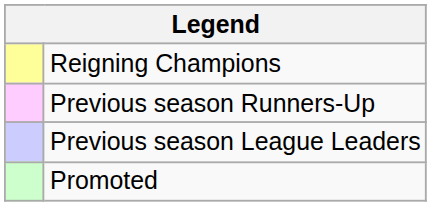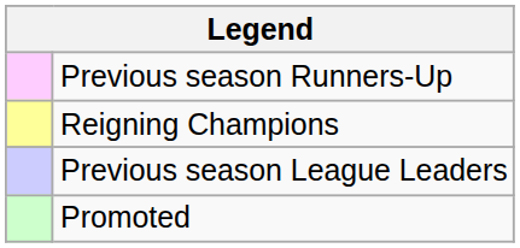rows swapped: Reigning Champions <-> Previous season Runners-Up
